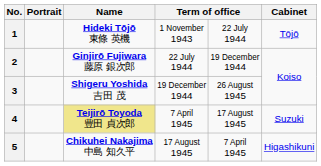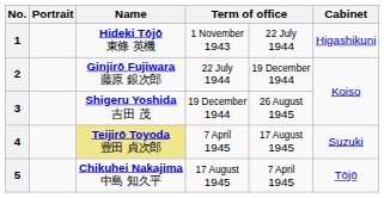1 | Cabinet: Tōjō -> Higashikuni
5 | Cabinet: Higashikuni -> Tōjō
